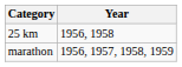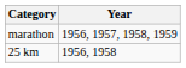rows swapped: 25 km <-> marathon
